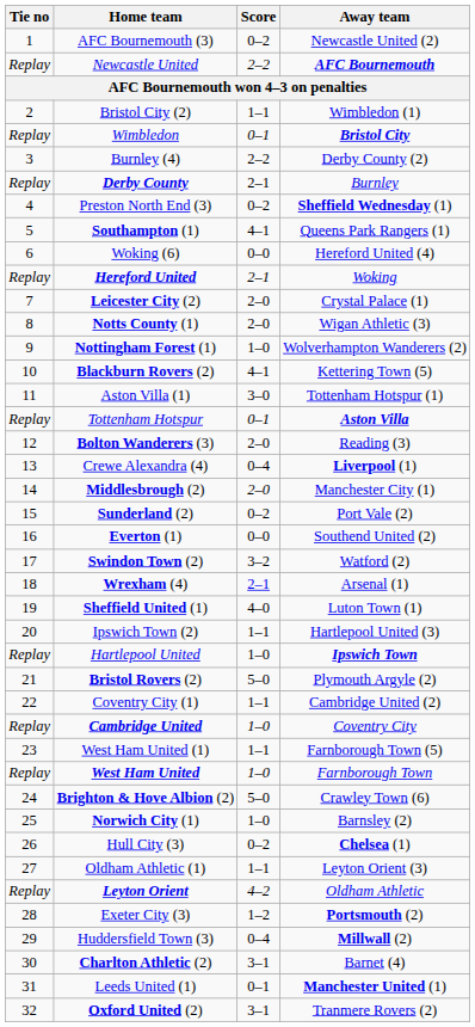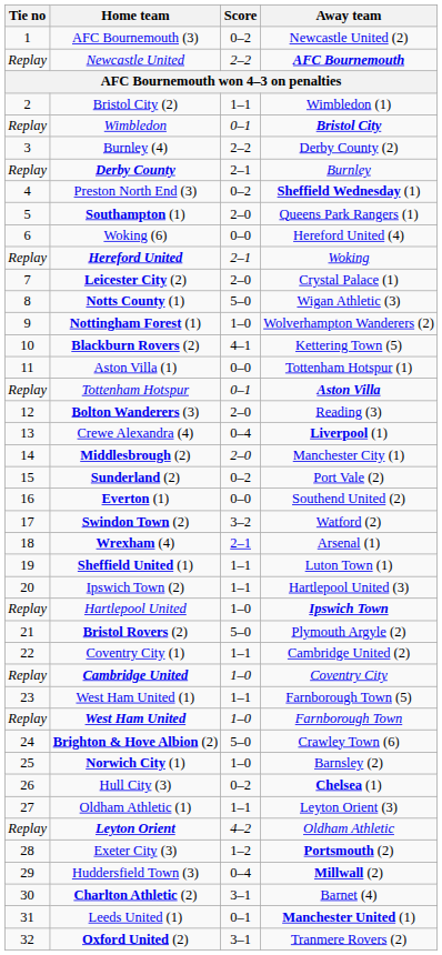Southampton (1) | Score: 4–1 -> 2–0
Notts County (1) | Score: 2–0 -> 5–0
Aston Villa (1) | Score: 3–0 -> 0–0
Sheffield United (1) | Score: 4–0 -> 1–1
